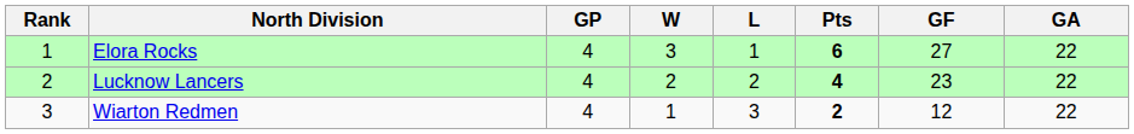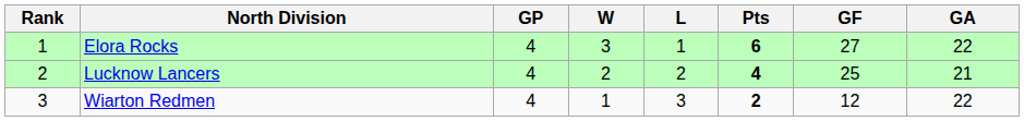Lucknow Lancers | GF: 23 -> 25
Lucknow Lancers | GA: 22 -> 21
